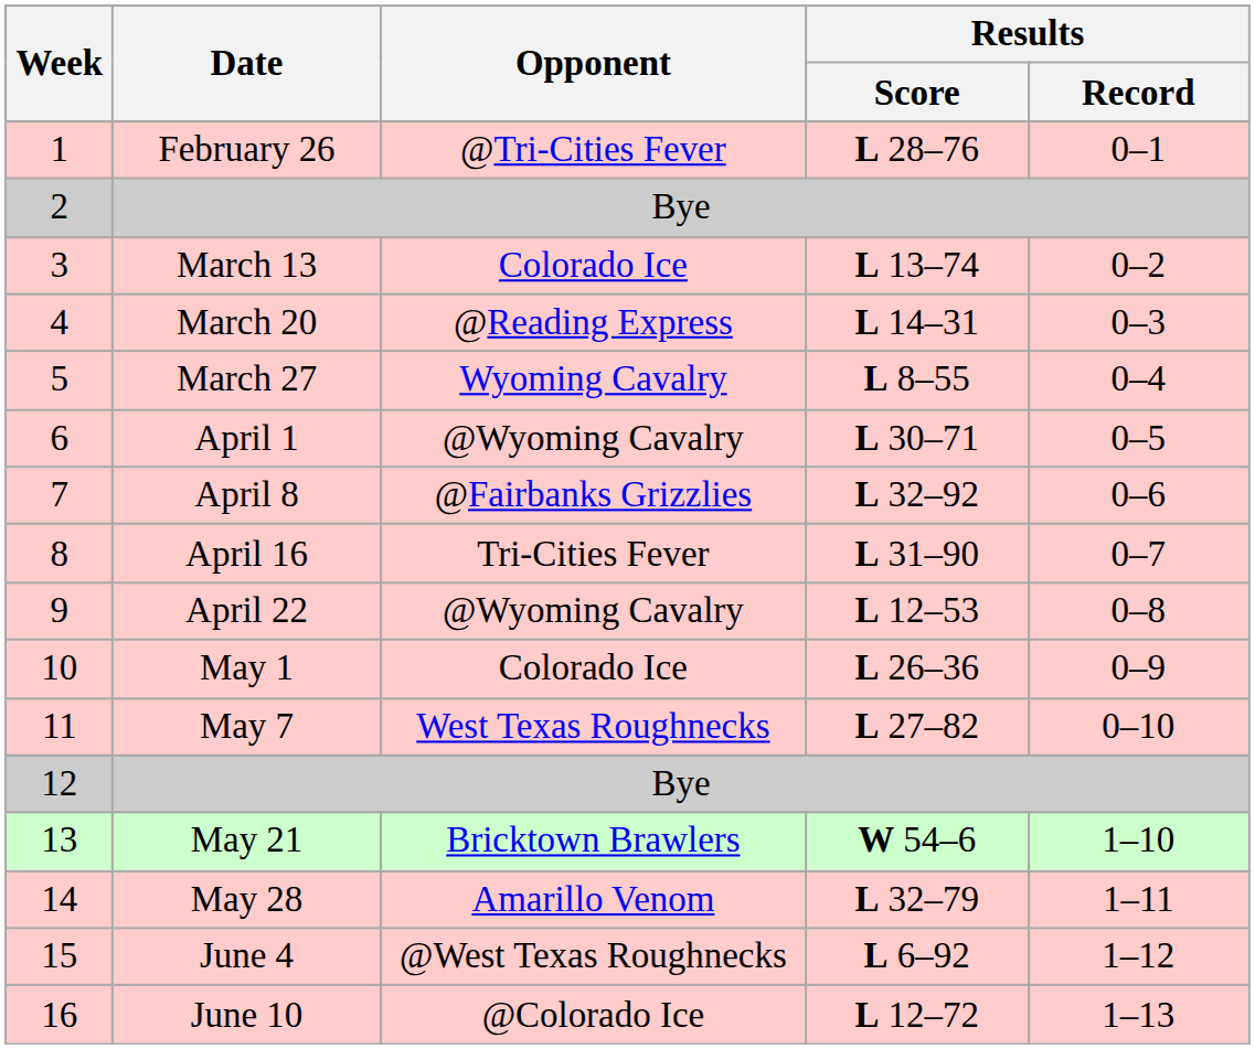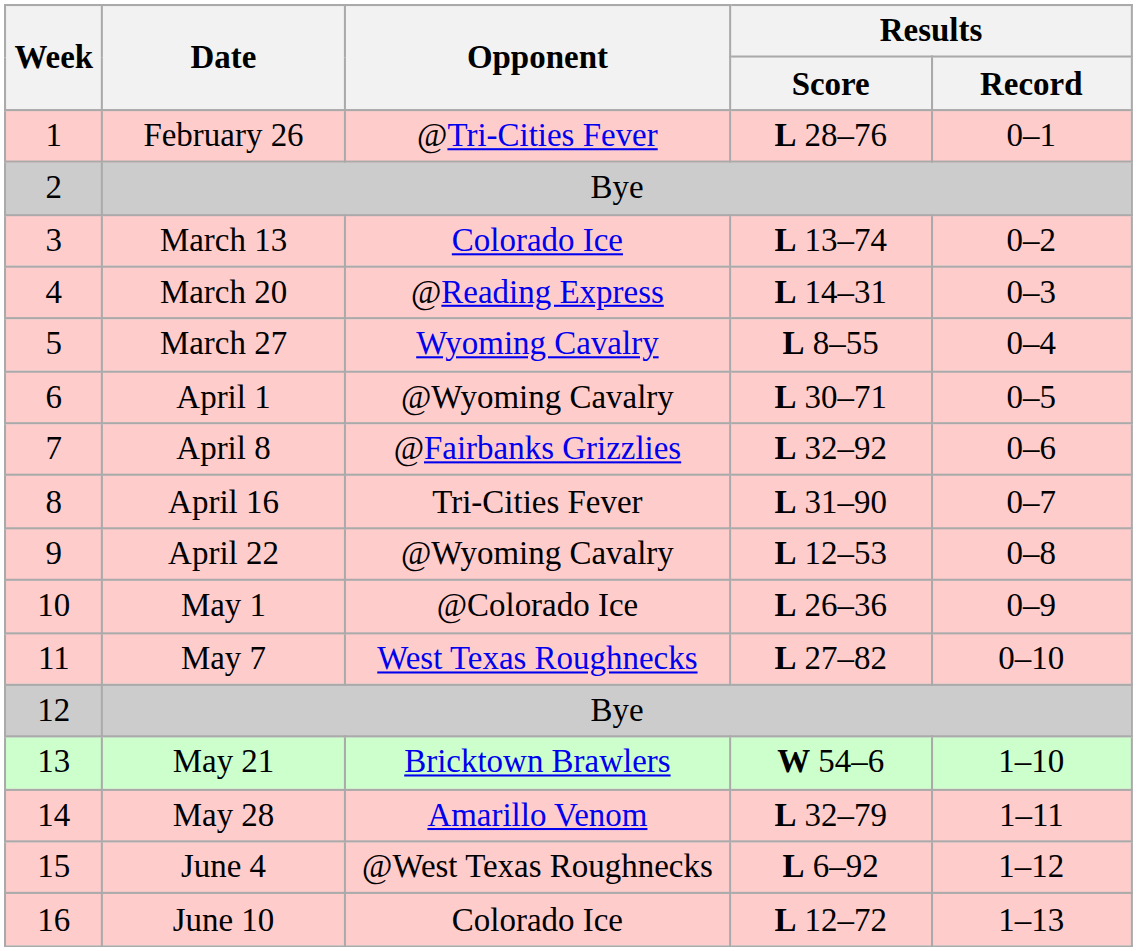May 1 | Opponent: Colorado Ice -> @Colorado Ice
June 10 | Opponent: @Colorado Ice -> Colorado Ice
